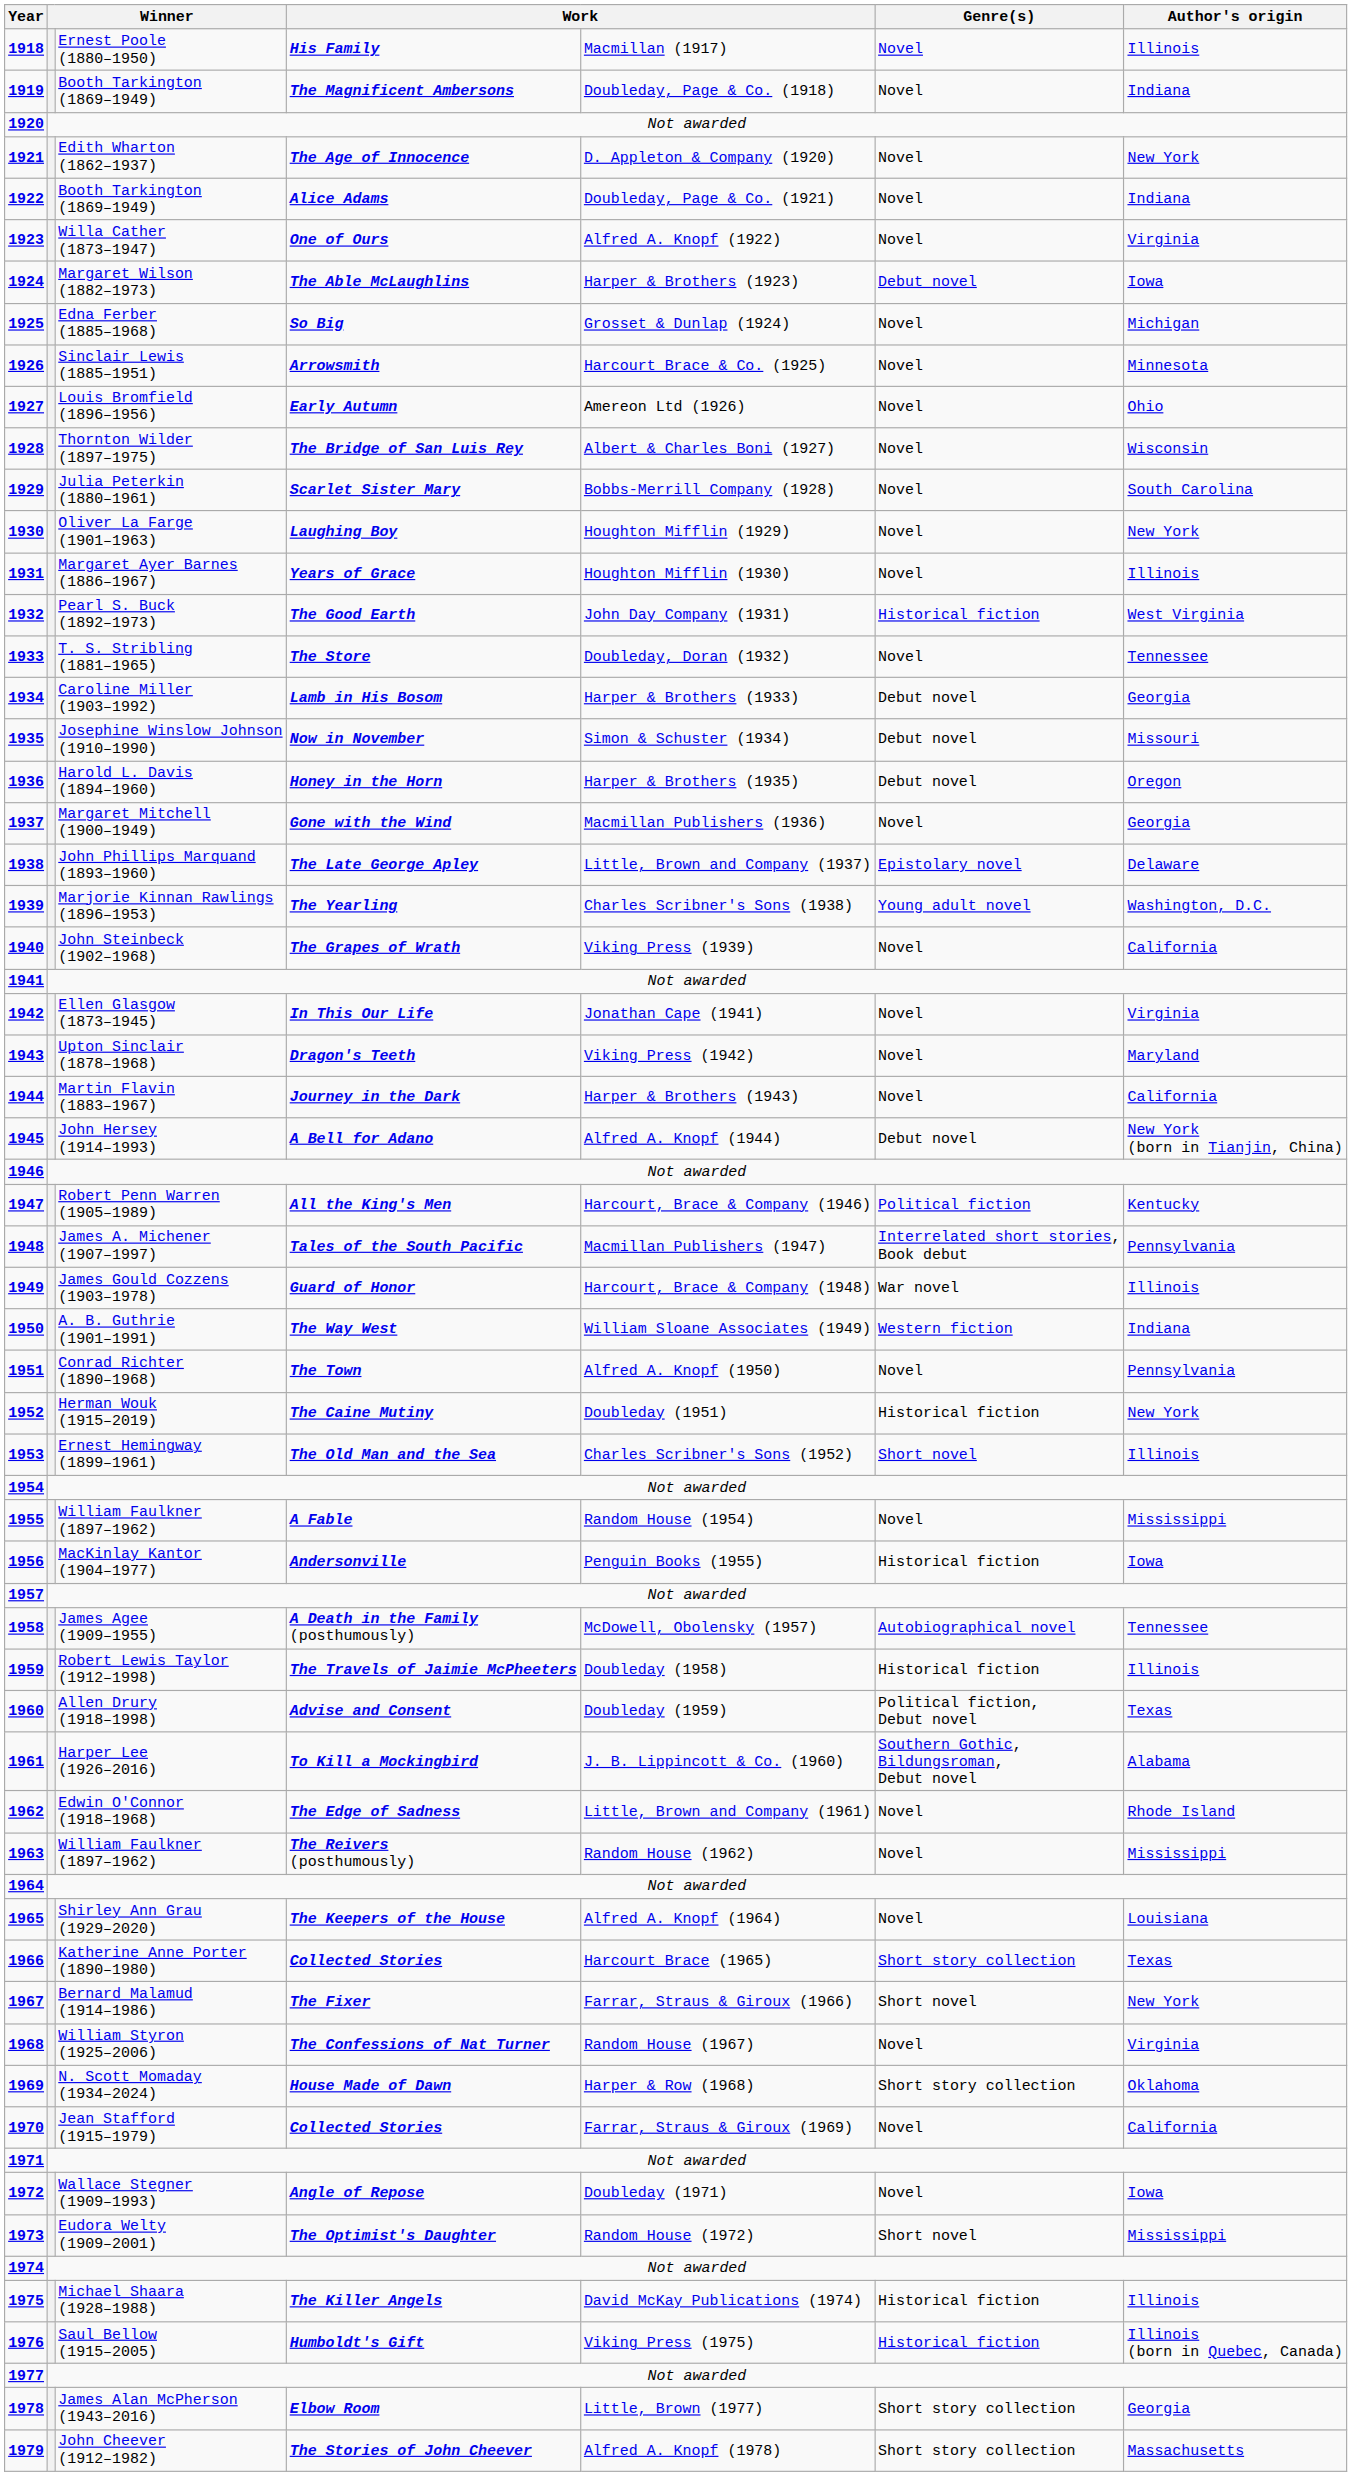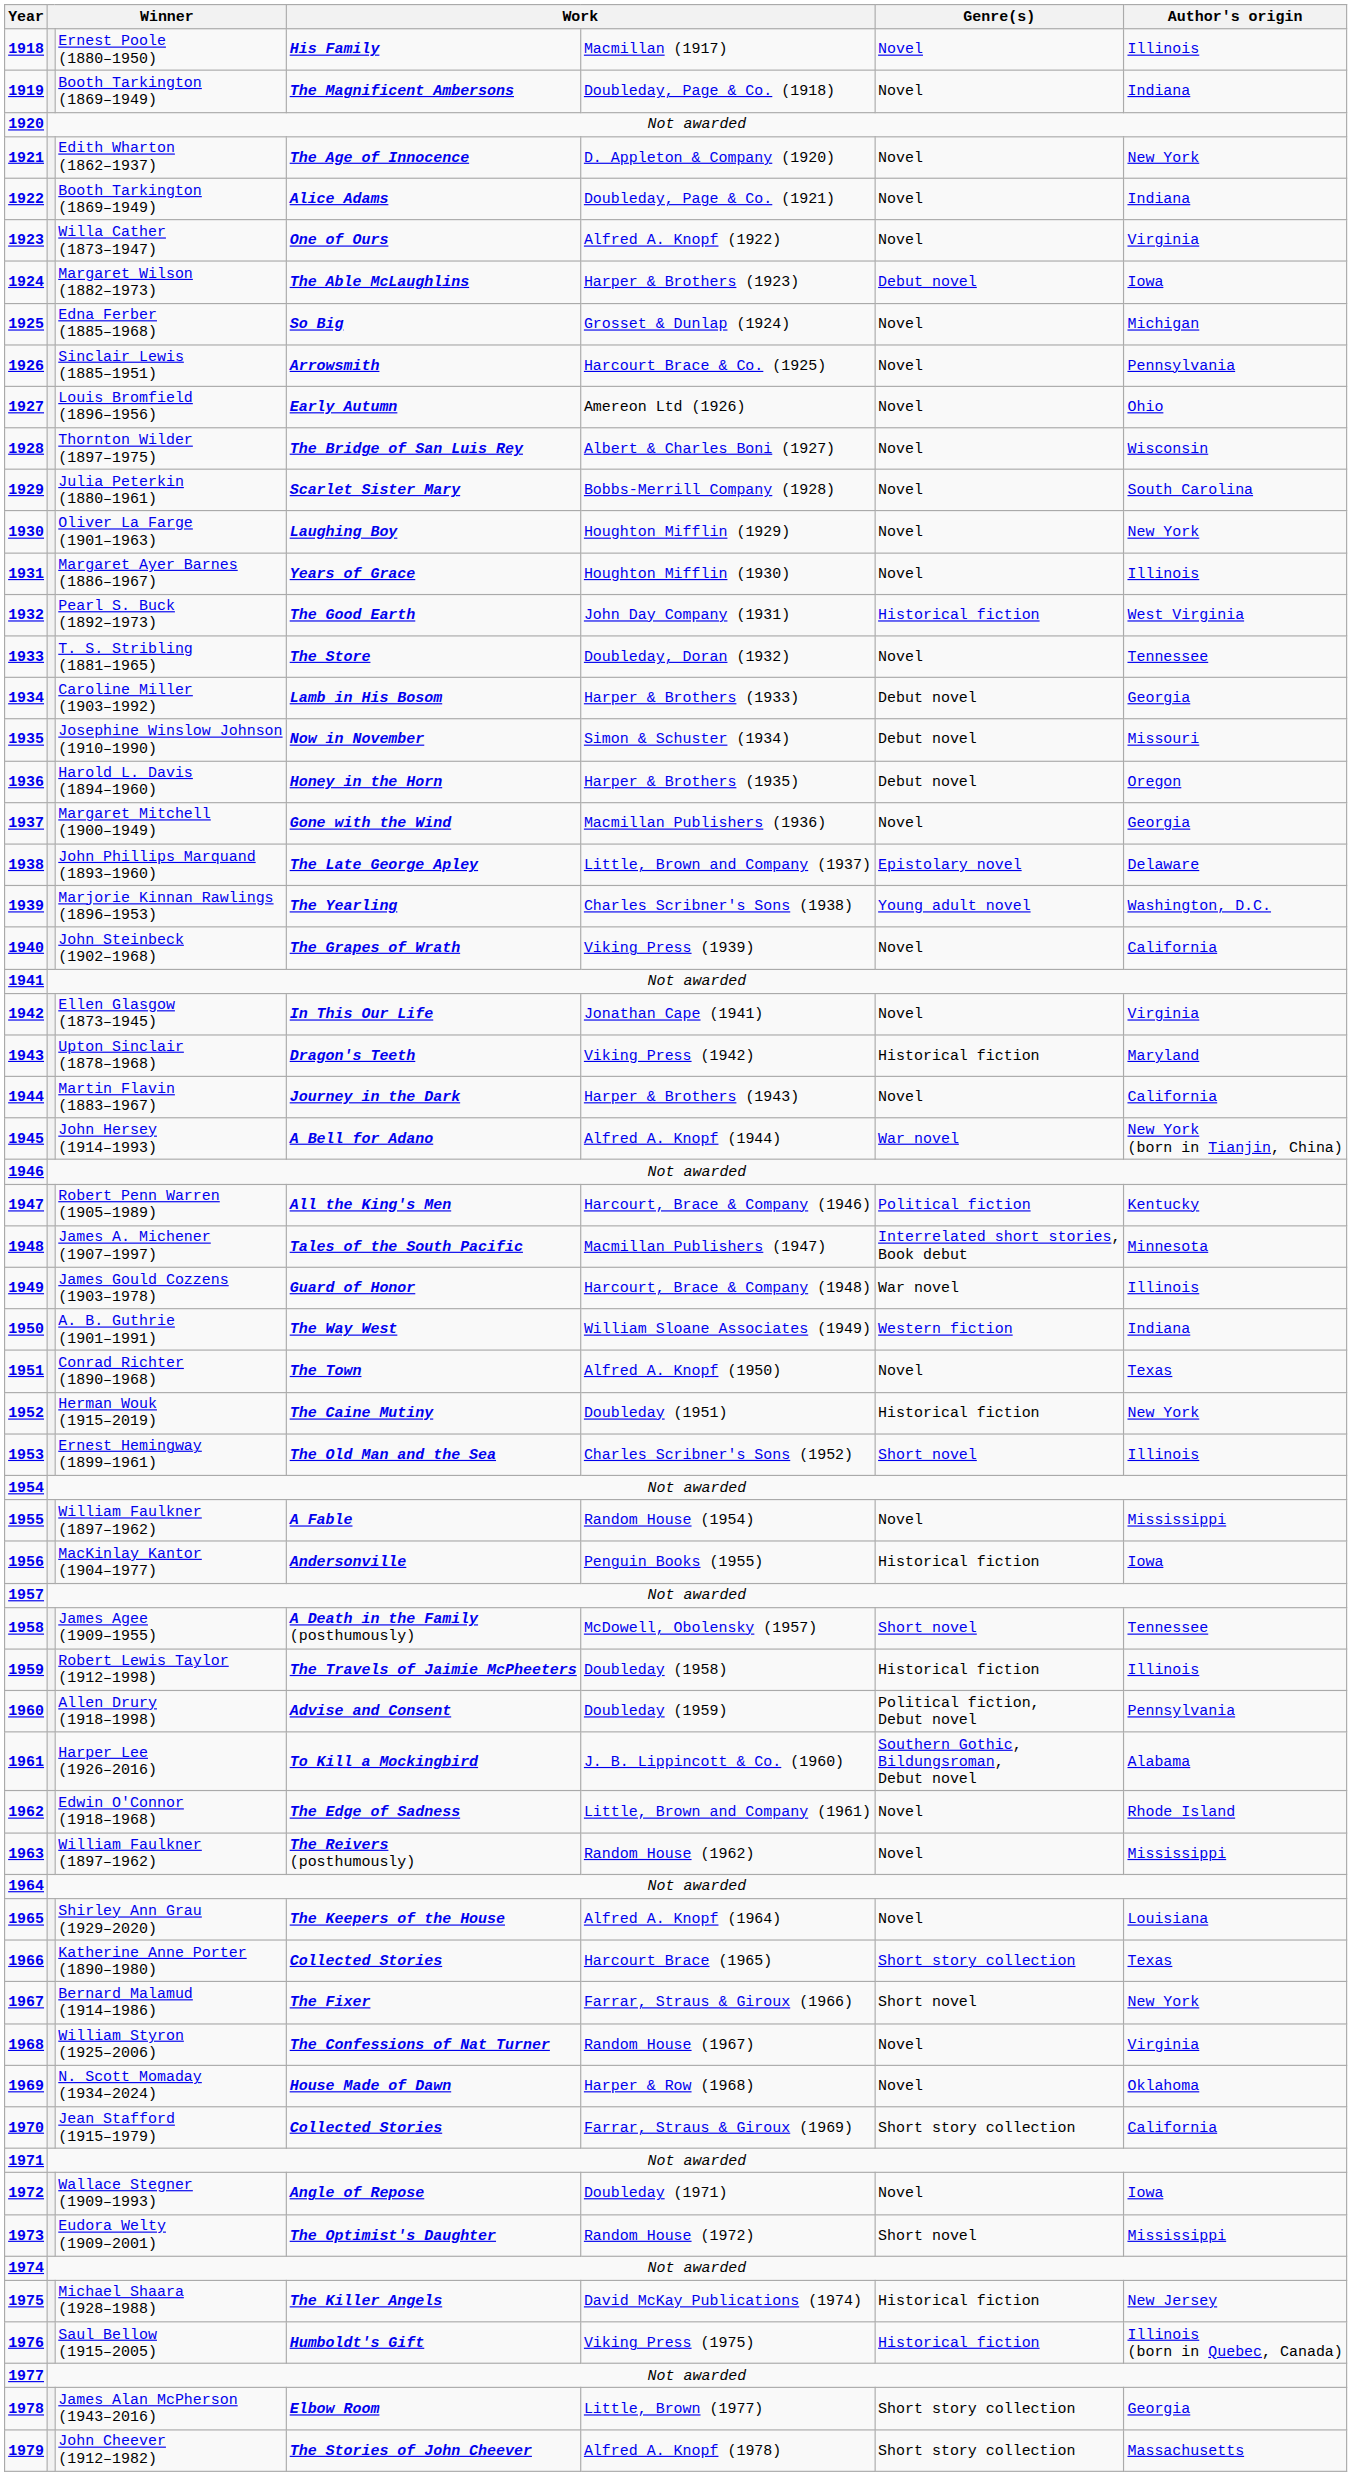1926 | Author's origin: Minnesota -> Pennsylvania
1943 | Genre(s): Novel -> Historical fiction
1945 | Genre(s): Debut novel -> War novel
1948 | Author's origin: Pennsylvania -> Minnesota
1951 | Author's origin: Pennsylvania -> Texas
1958 | Genre(s): Autobiographical novel -> Short novel
1960 | Author's origin: Texas -> Pennsylvania
1969 | Genre(s): Short story collection -> Novel
1970 | Genre(s): Novel -> Short story collection
1975 | Author's origin: Illinois -> New Jersey
